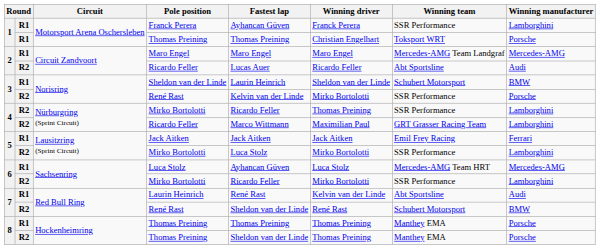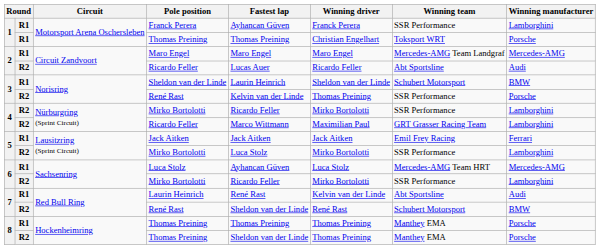3 / René Rast | Winning driver: Mirko Bortolotti -> Thomas Preining
4 / Mirko Bortolotti | Winning driver: Thomas Preining -> Mirko Bortolotti
